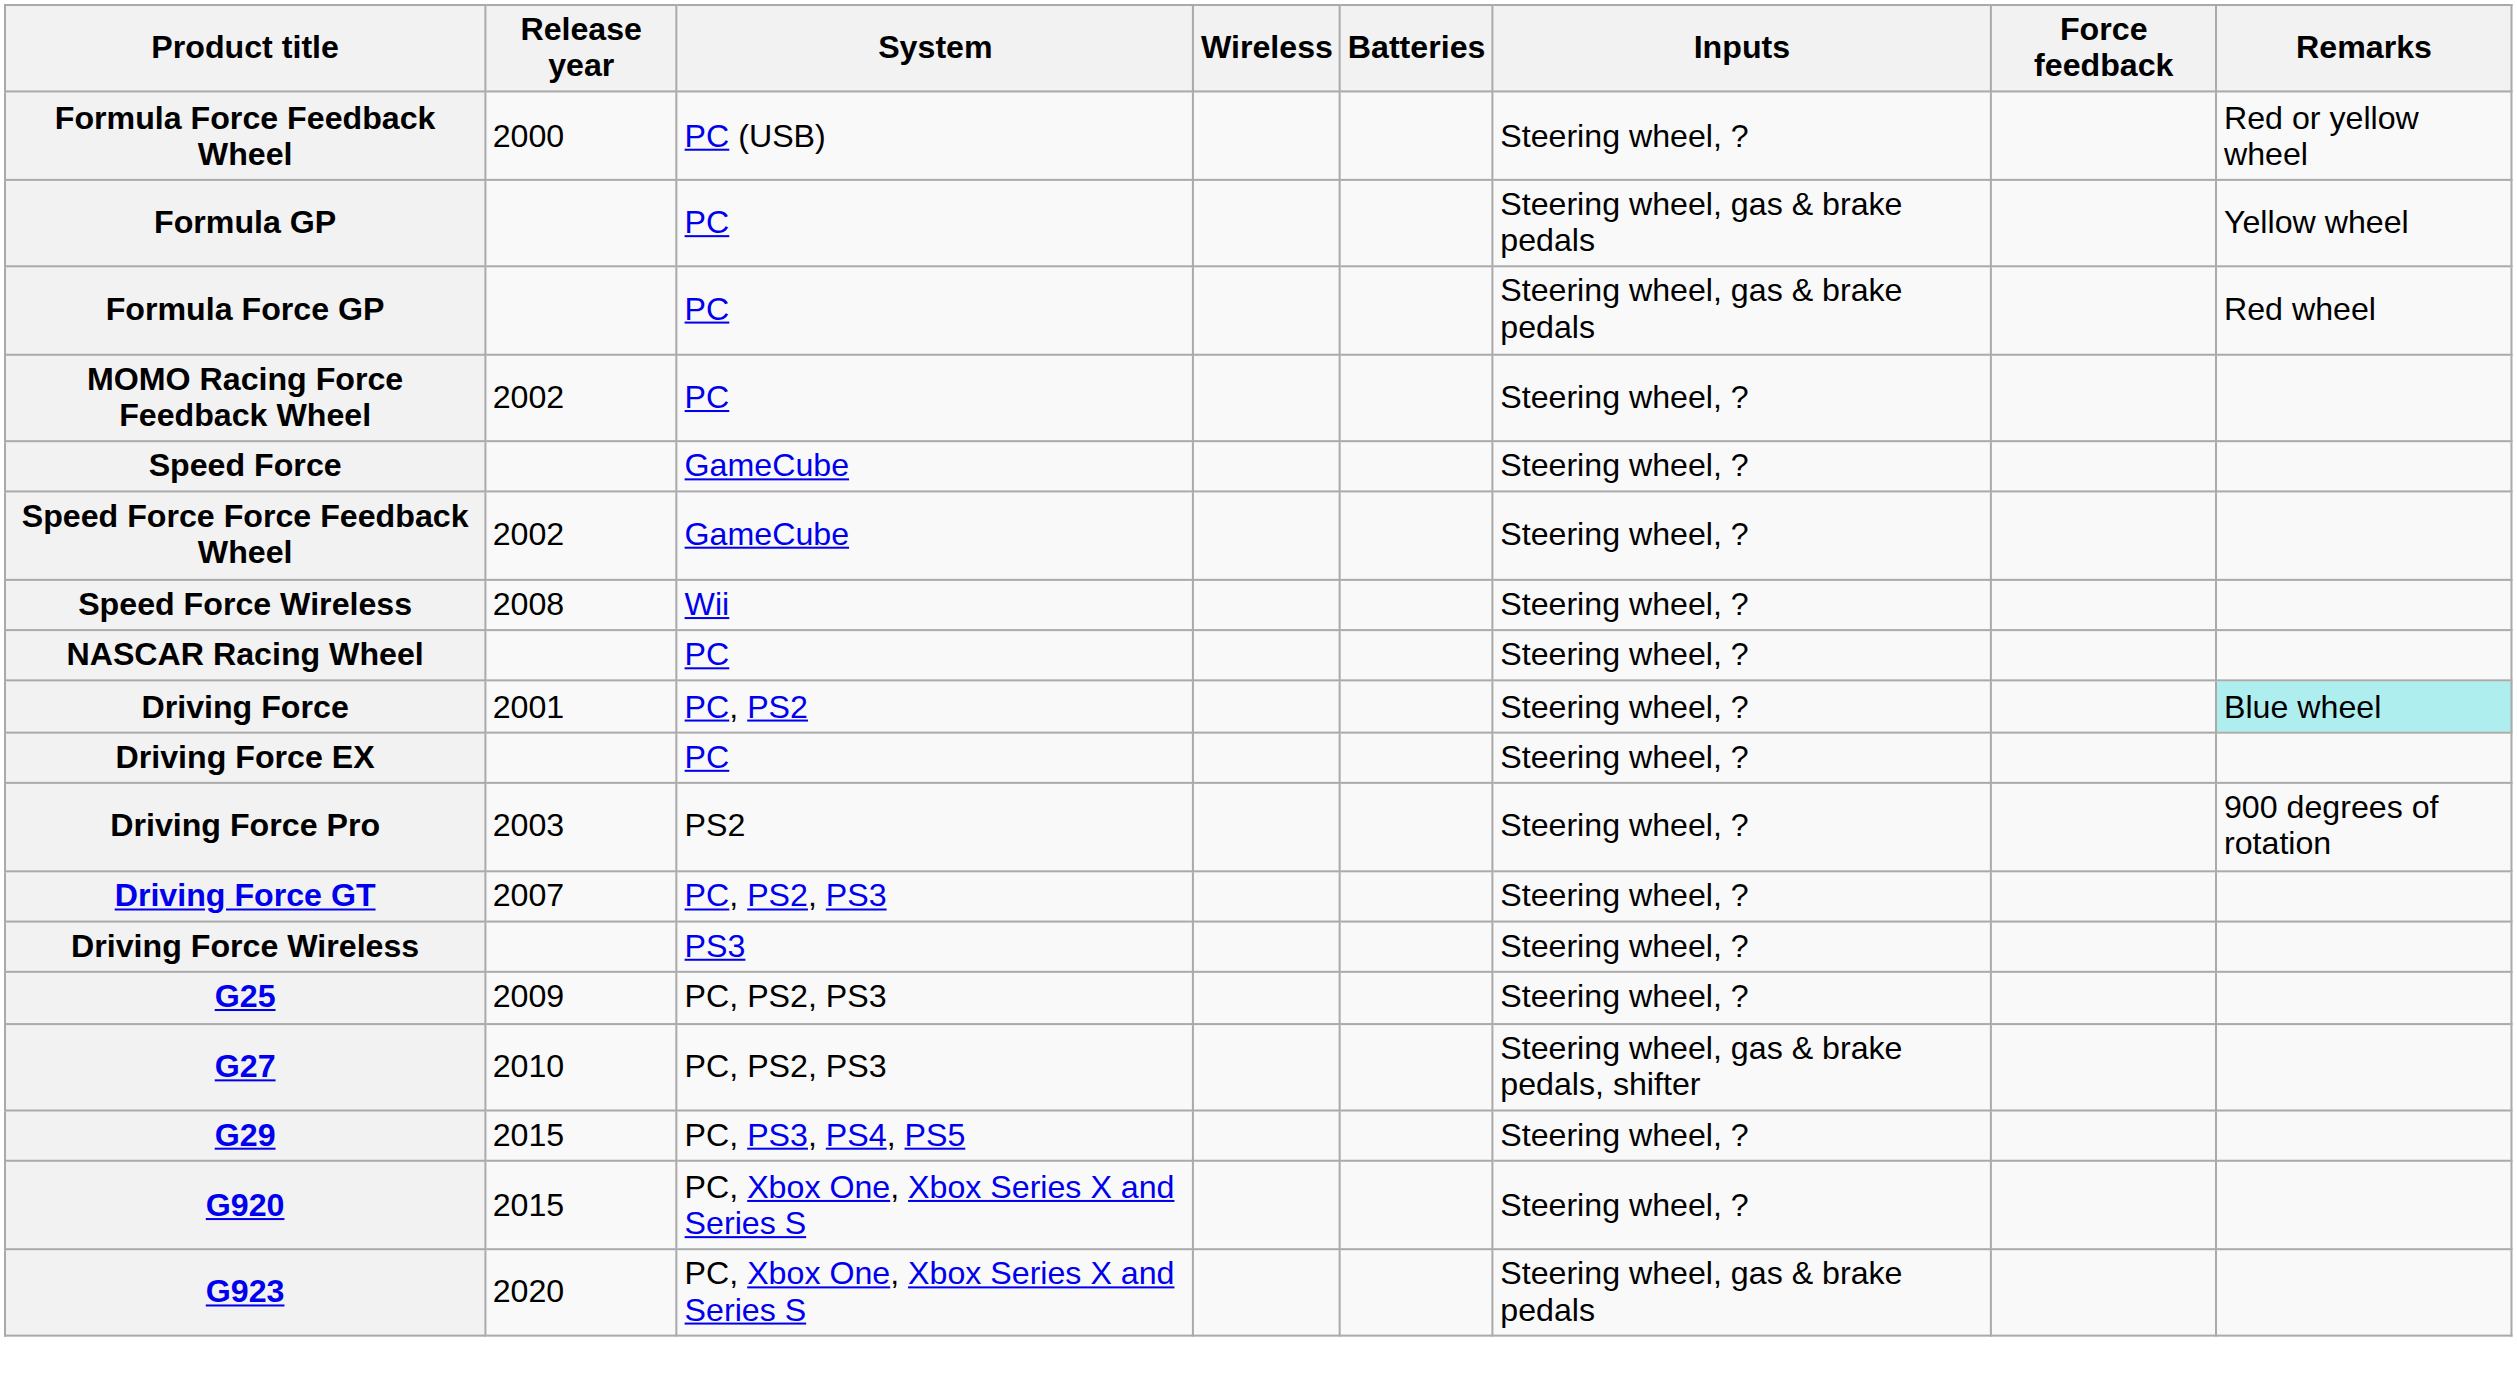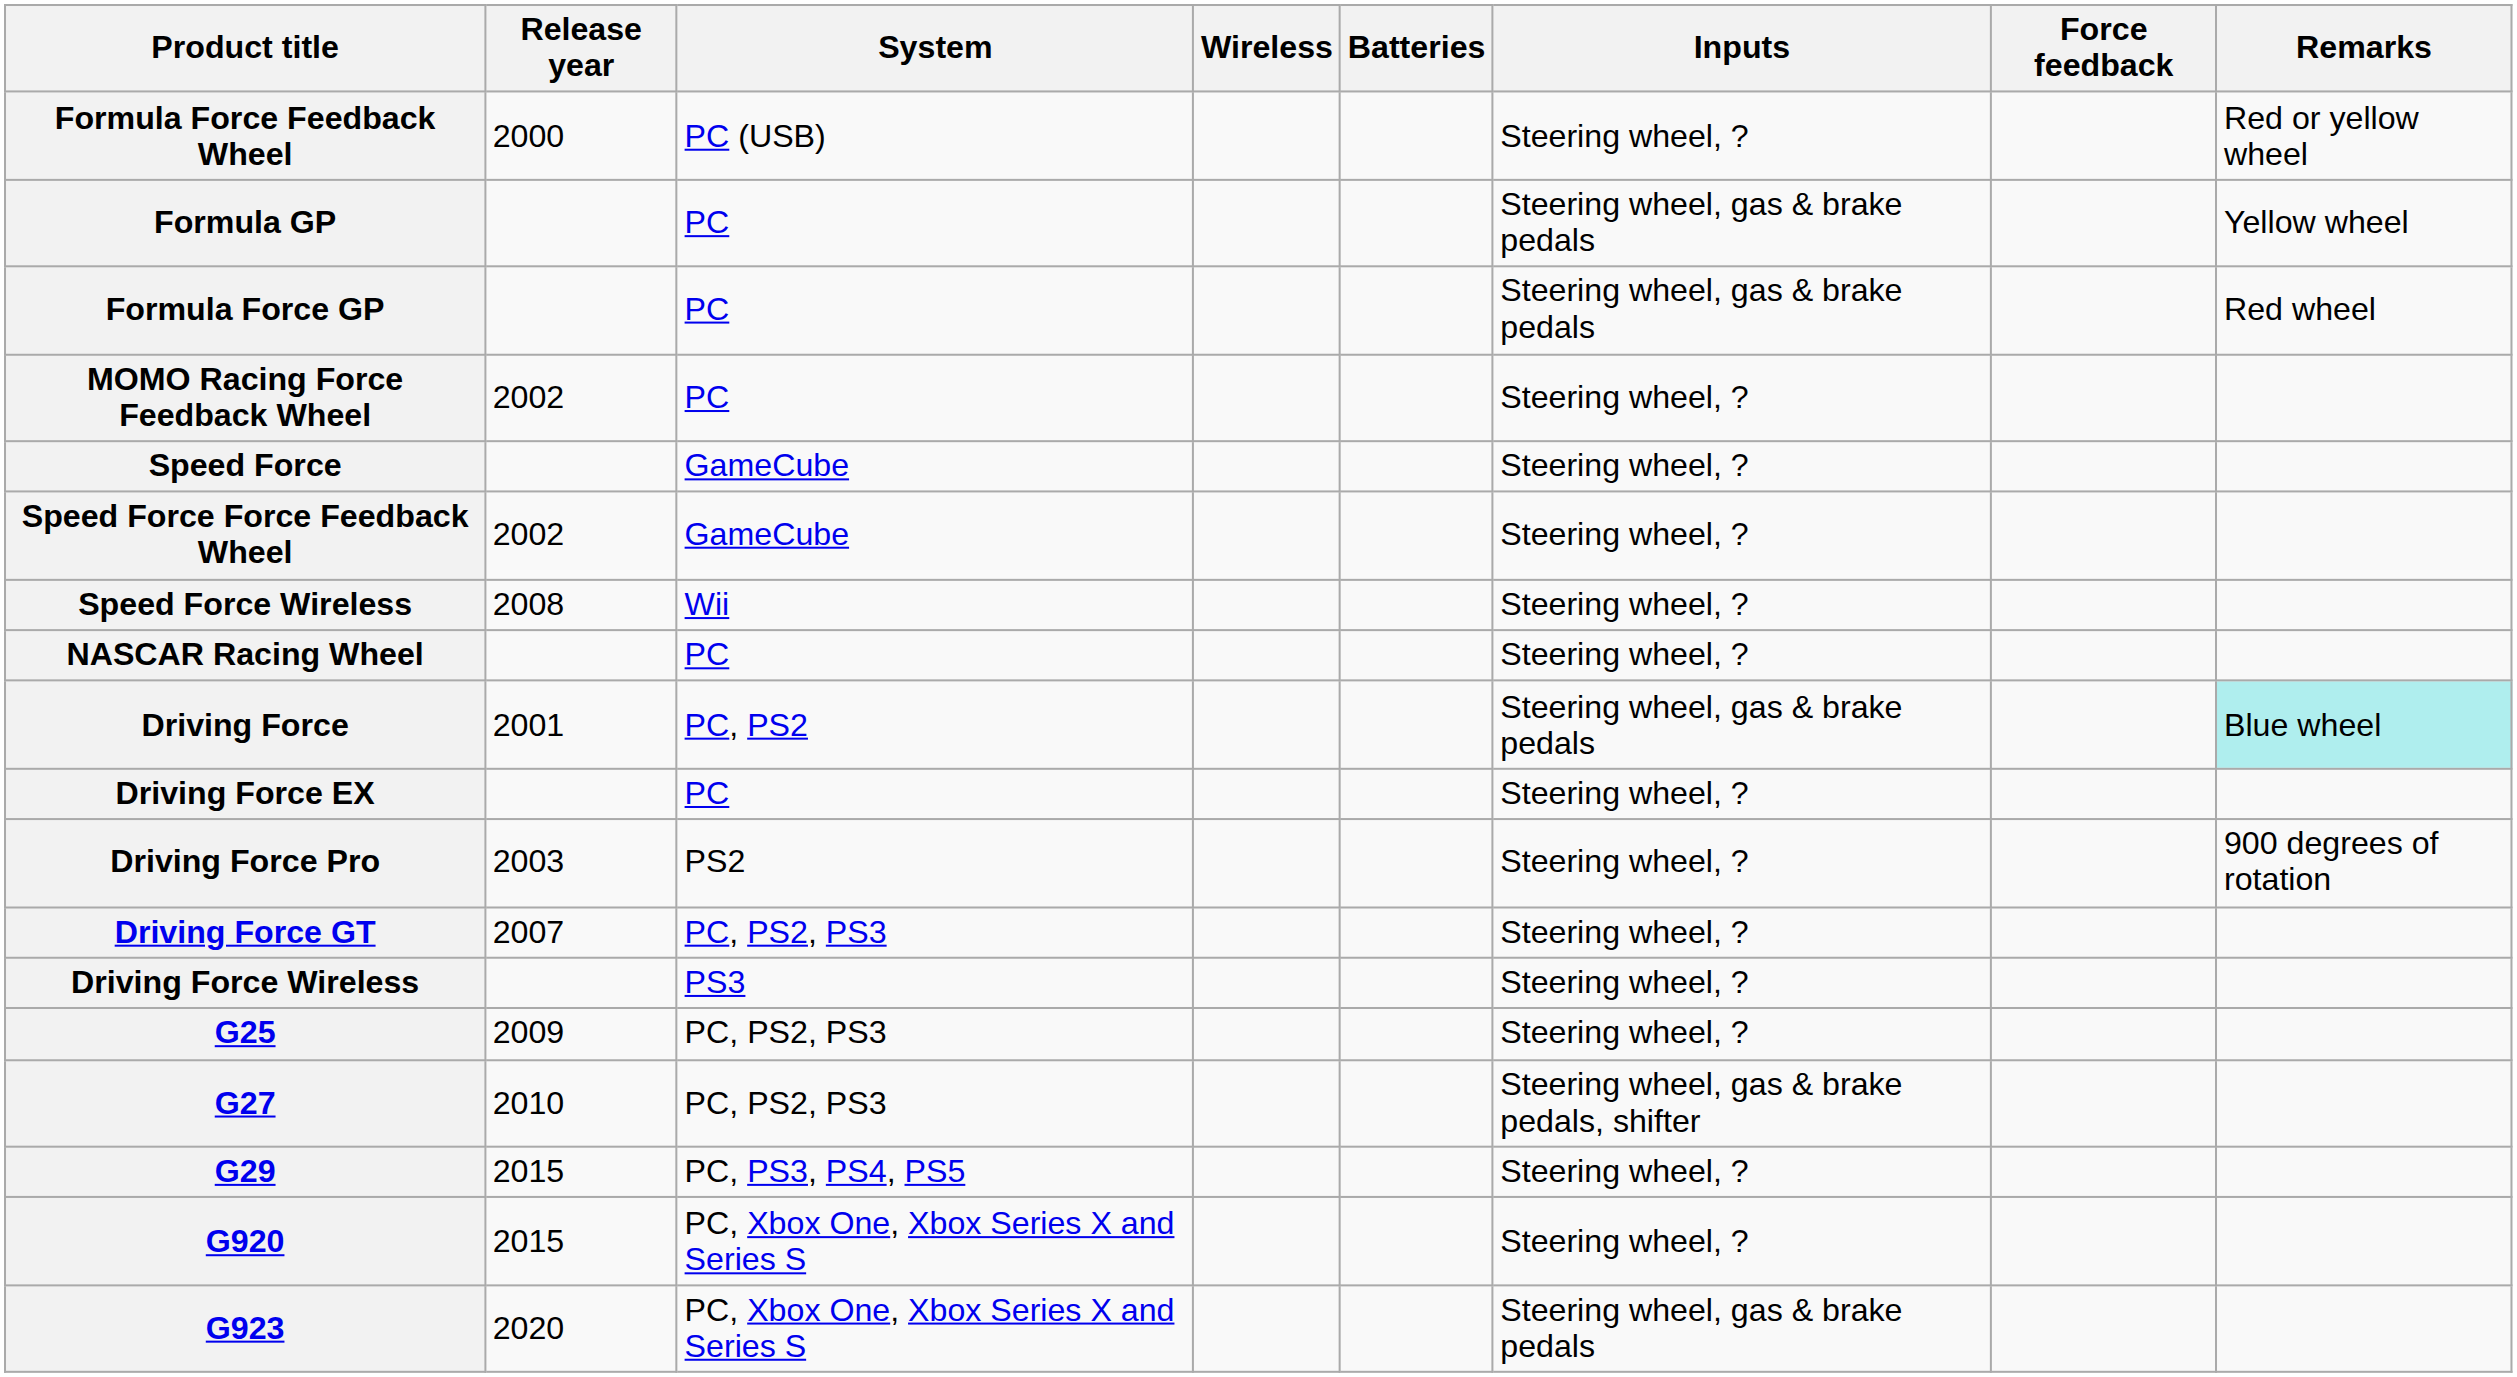Driving Force | Inputs: Steering wheel, ? -> Steering wheel, gas & brake pedals
